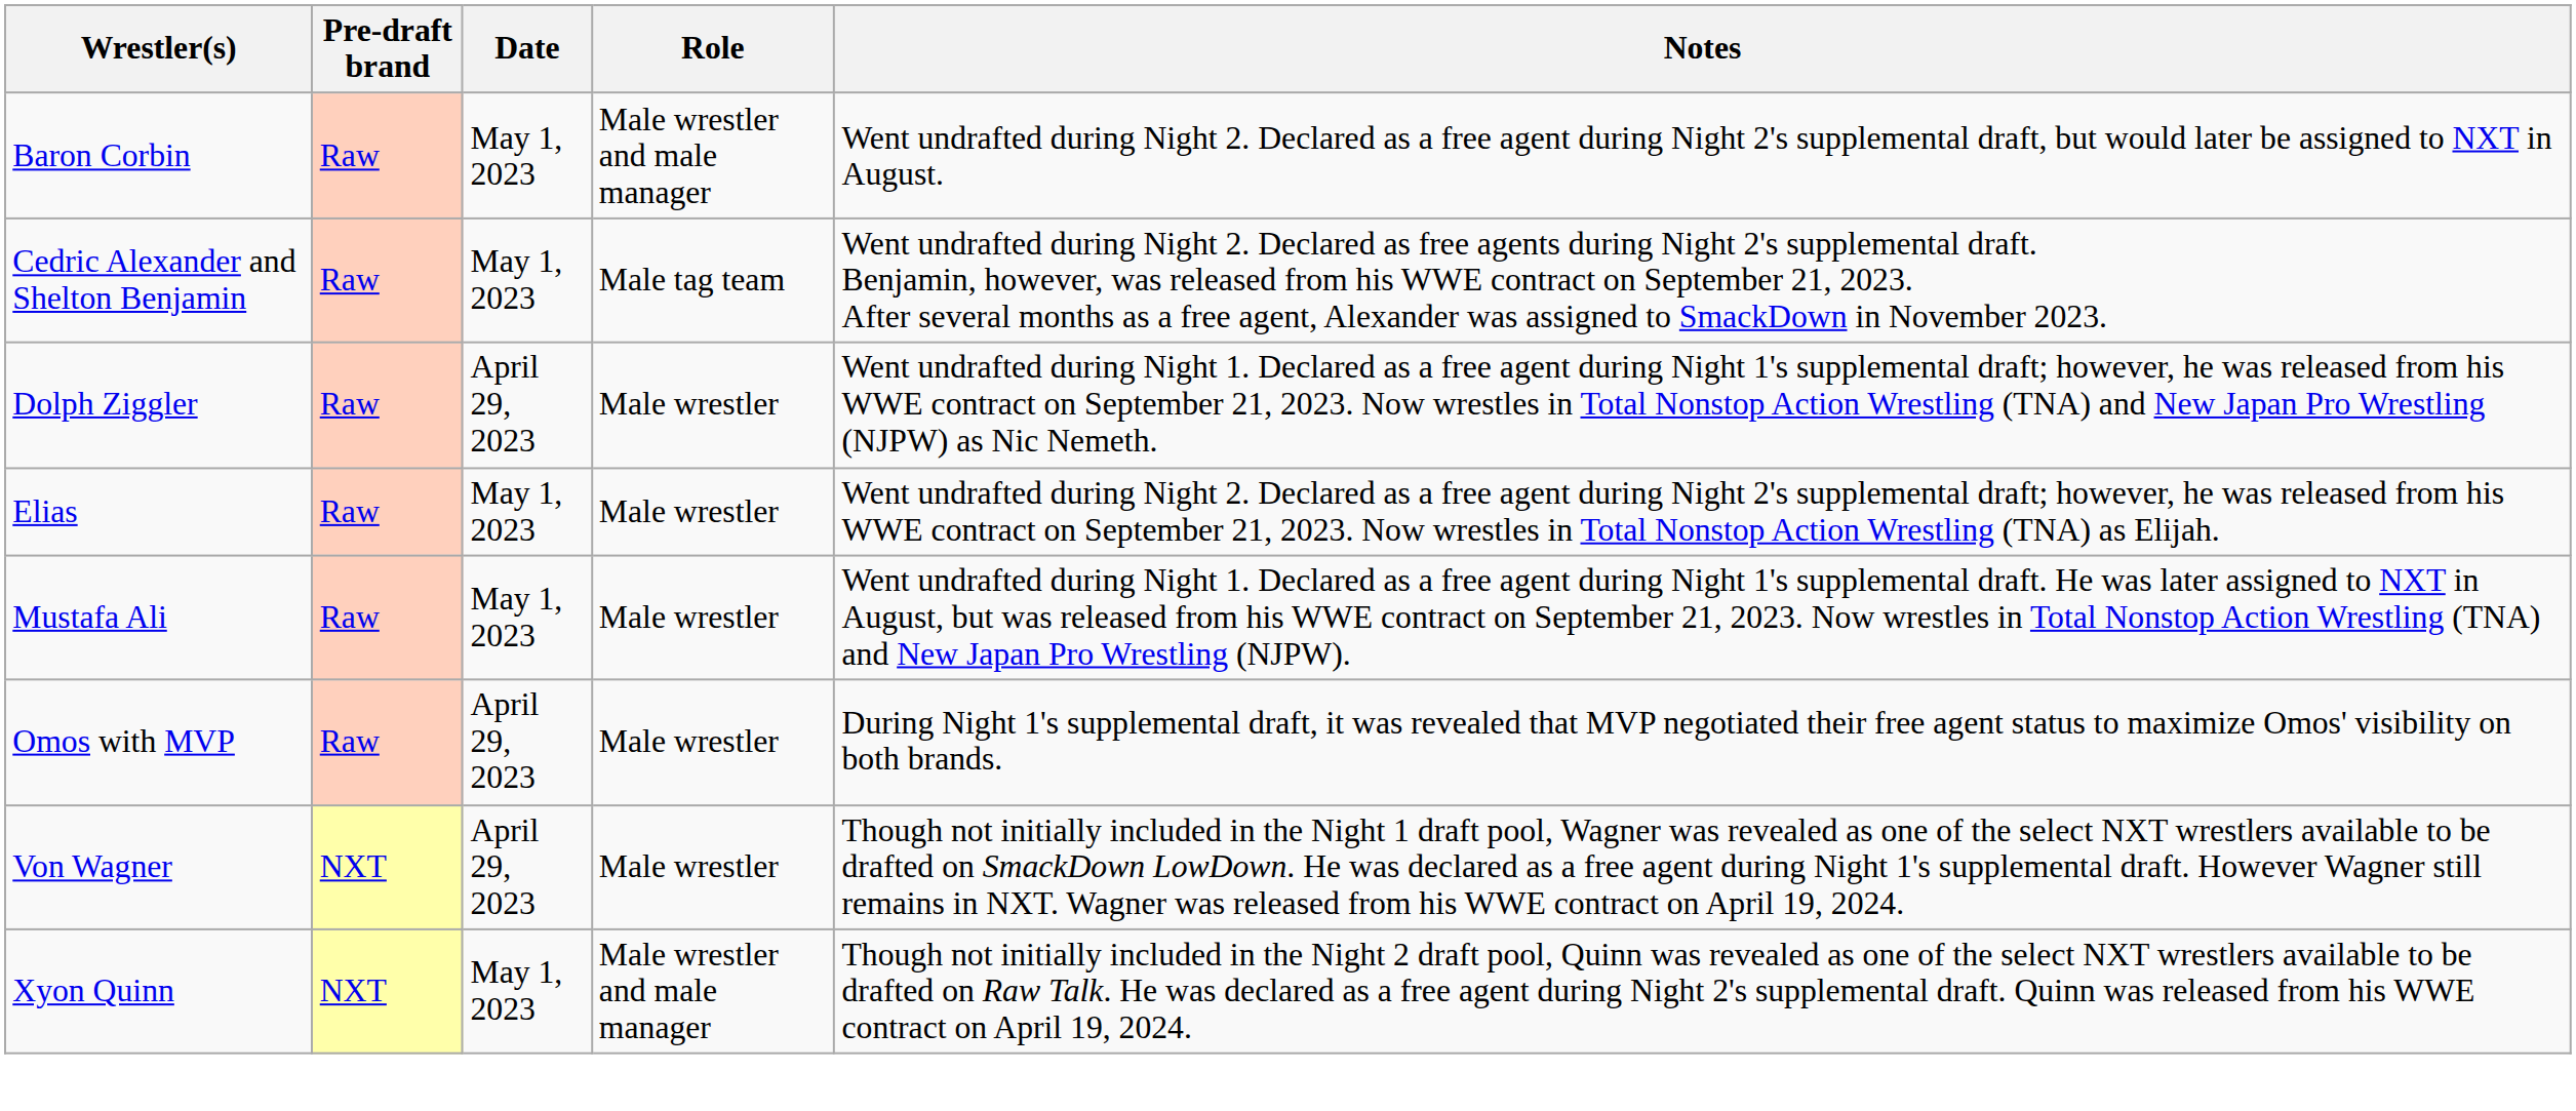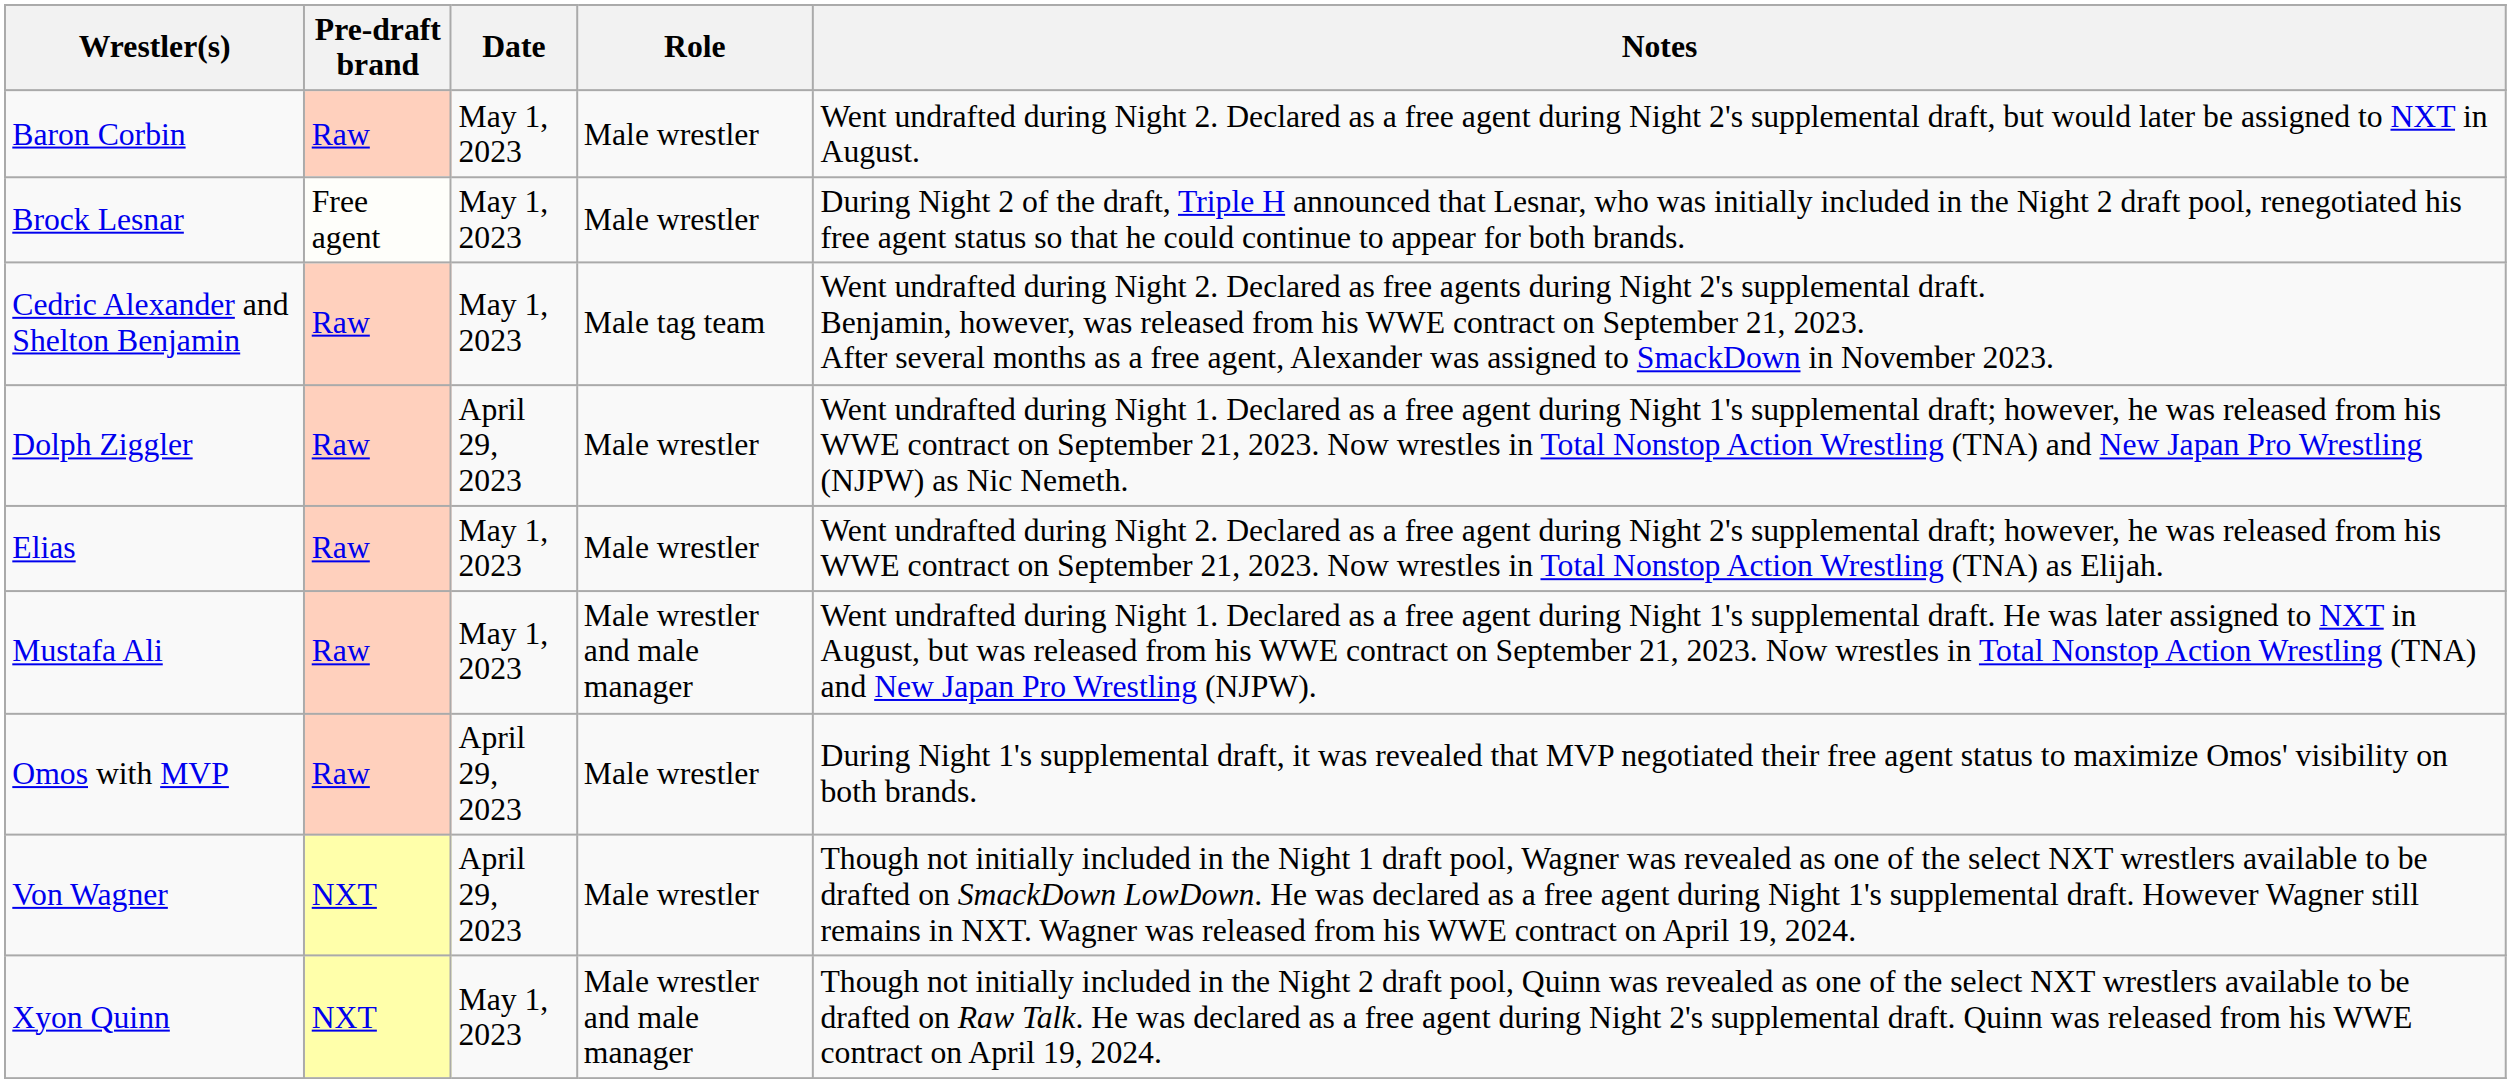Baron Corbin | Role: Male wrestler and male manager -> Male wrestler
+ row: Brock Lesnar | Free agent | May 1, 2023 | Male wrestler | During Night 2 of the draft, Triple H announced that Lesnar, who was initially included in the Night 2 draft pool, renegotiated his free agent status so that he could continue to appear for both brands.
Mustafa Ali | Role: Male wrestler -> Male wrestler and male manager
